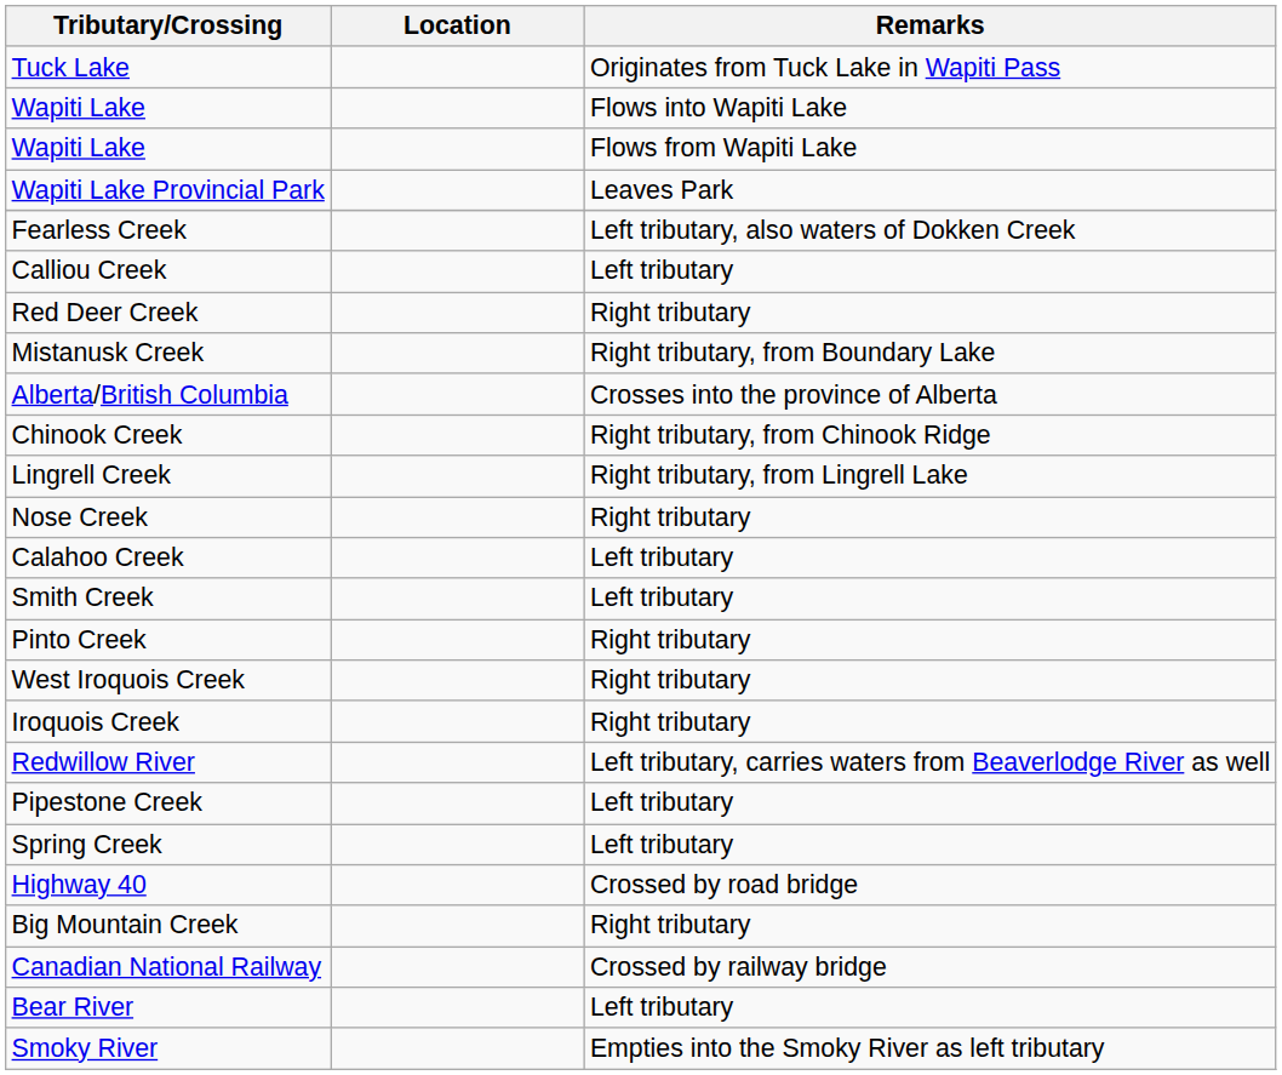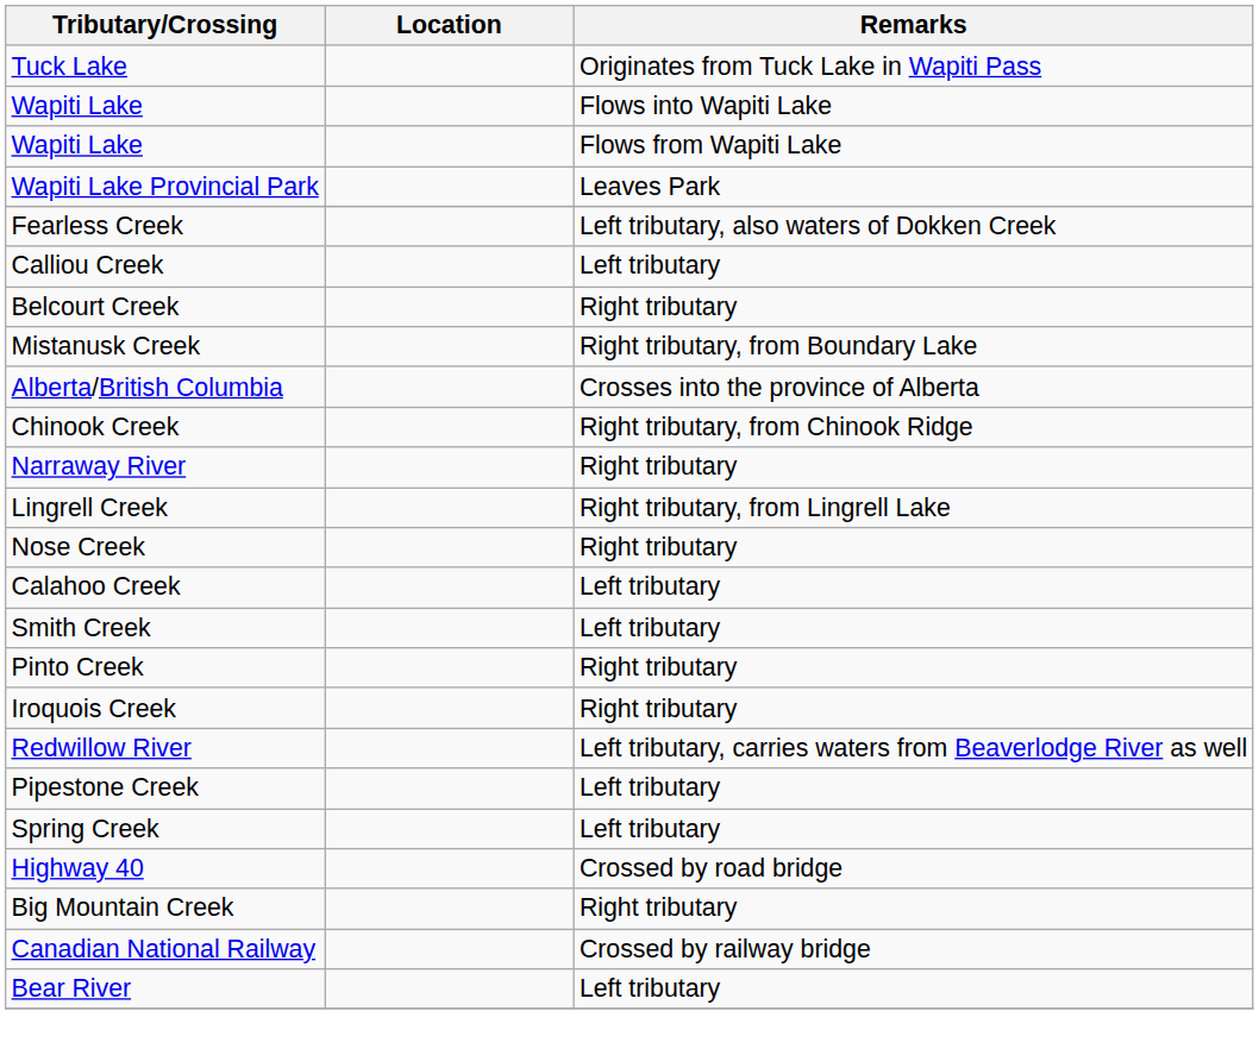- row: Red Deer Creek | Right tributary
+ row: Belcourt Creek | Right tributary
+ row: Narraway River | Right tributary
- row: West Iroquois Creek | Right tributary
- row: Smoky River | Empties into the Smoky River as left tributary
